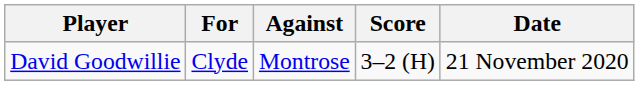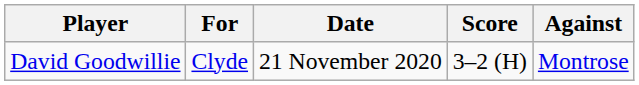columns swapped: Against <-> Date
